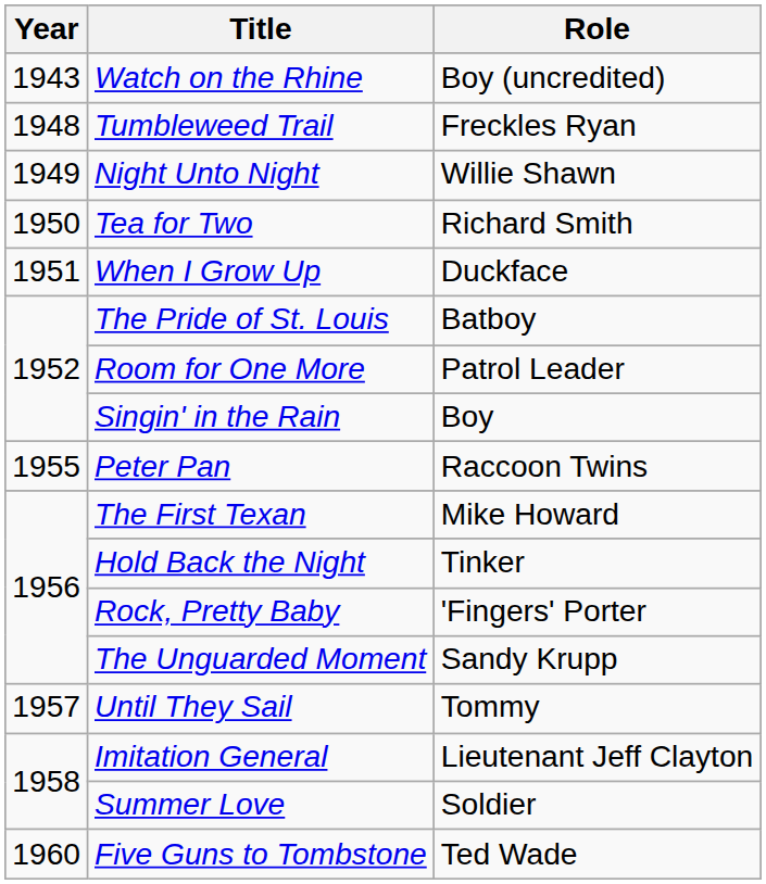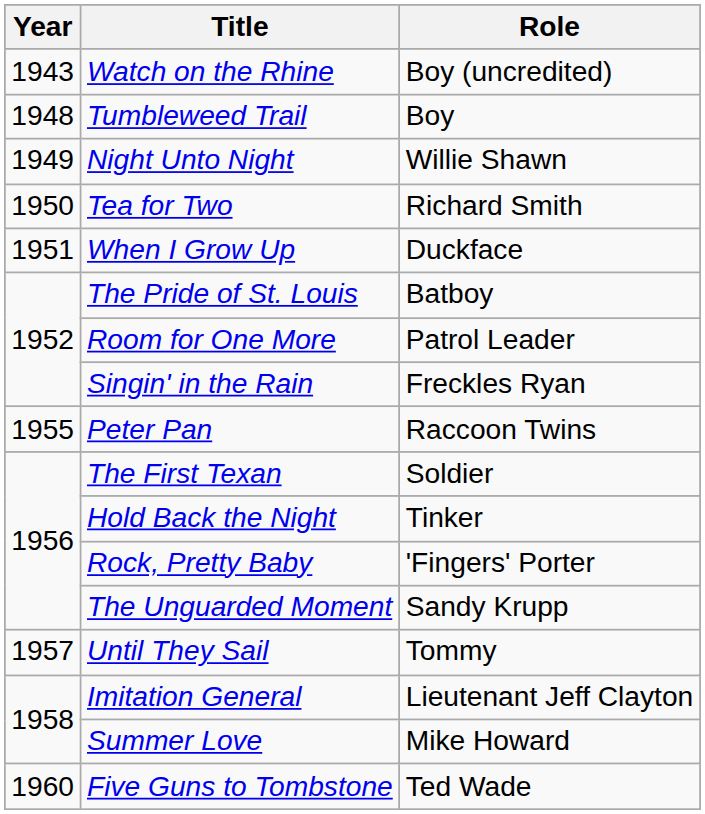Tumbleweed Trail | Role: Freckles Ryan -> Boy
Singin' in the Rain | Role: Boy -> Freckles Ryan
The First Texan | Role: Mike Howard -> Soldier
Summer Love | Role: Soldier -> Mike Howard
